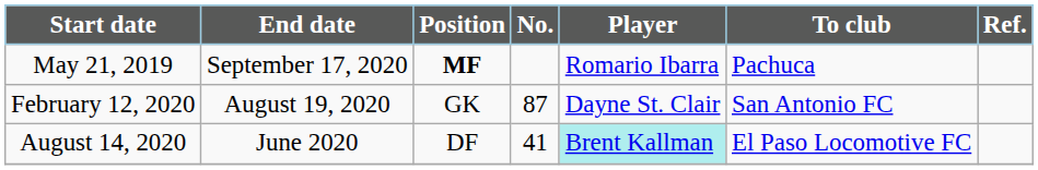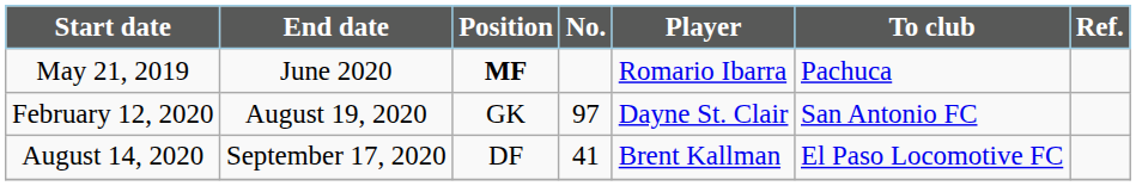May 21, 2019 | End date: September 17, 2020 -> June 2020
February 12, 2020 | No.: 87 -> 97
August 14, 2020 | End date: June 2020 -> September 17, 2020
August 14, 2020 | Player: paleturquoise background -> no background
